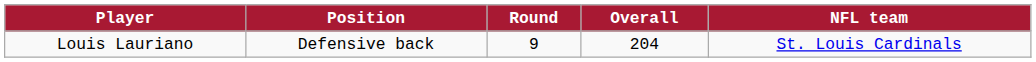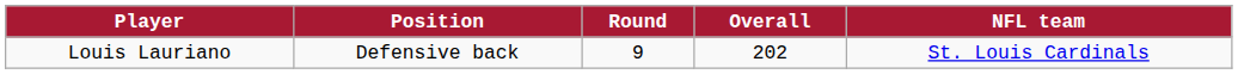Louis Lauriano | Overall: 204 -> 202
